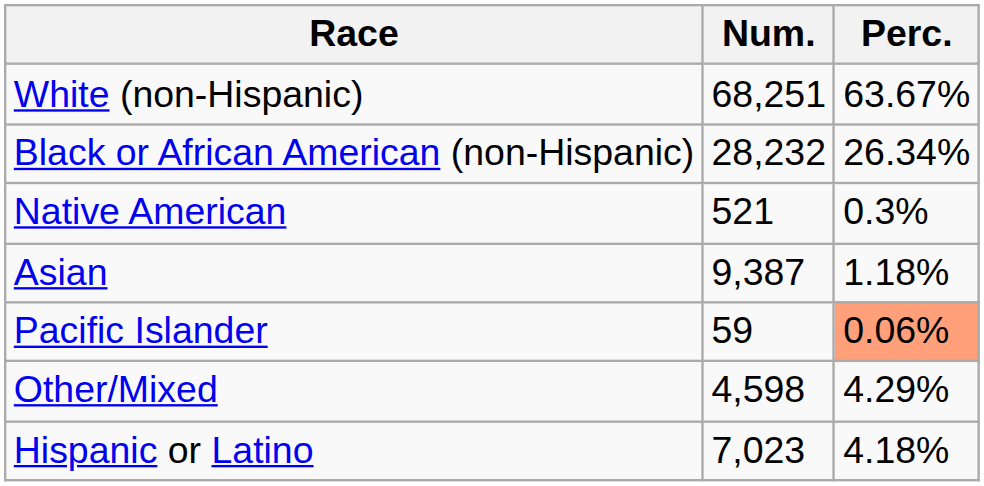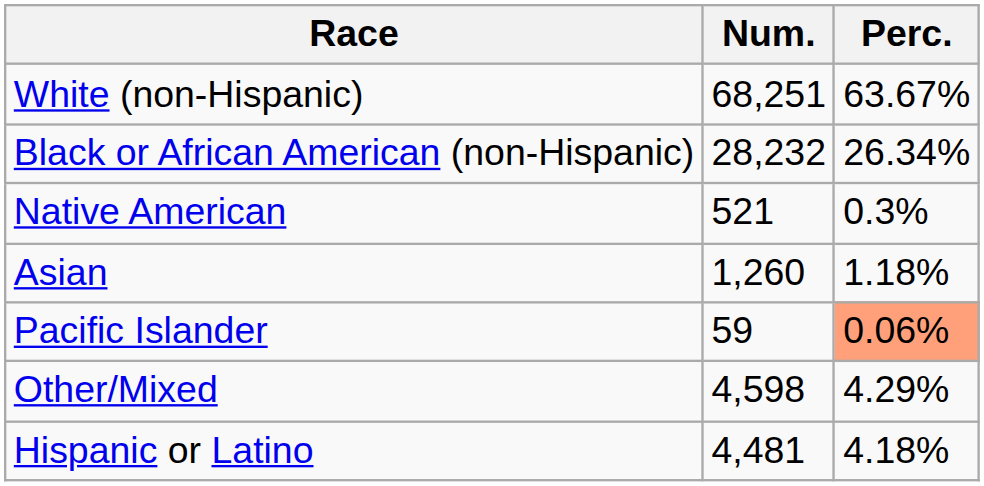Asian | Num.: 9,387 -> 1,260
Hispanic or Latino | Num.: 7,023 -> 4,481
